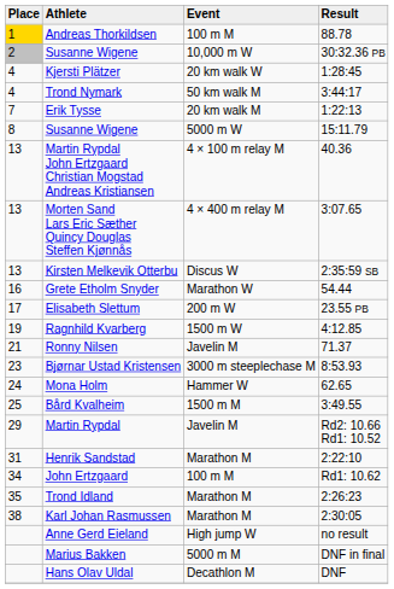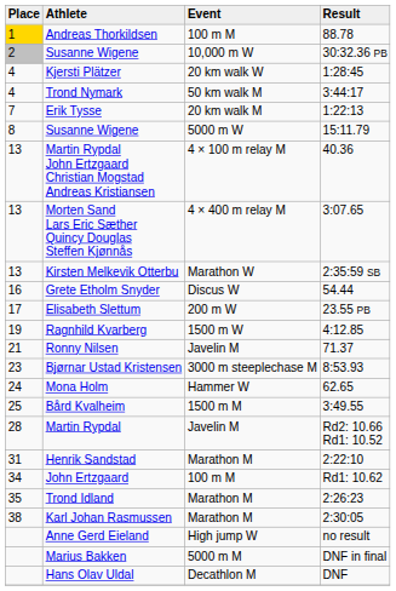Kirsten Melkevik Otterbu | Event: Discus W -> Marathon W
Grete Etholm Snyder | Event: Marathon W -> Discus W
Martin Rypdal | Place: 29 -> 28
